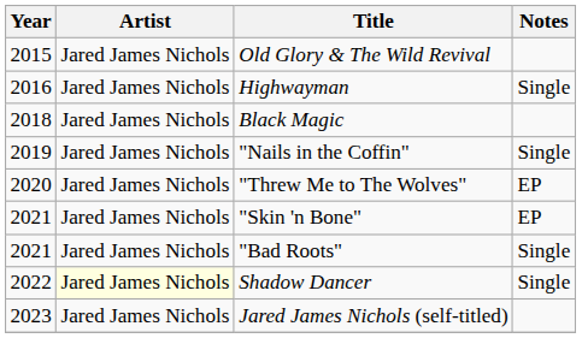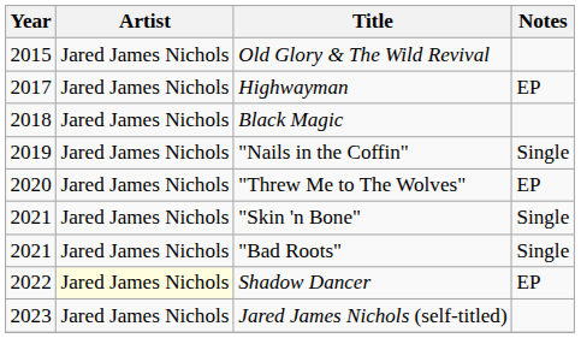Highwayman | Year: 2016 -> 2017
Highwayman | Notes: Single -> EP
"Skin 'n Bone" | Notes: EP -> Single
Shadow Dancer | Notes: Single -> EP
